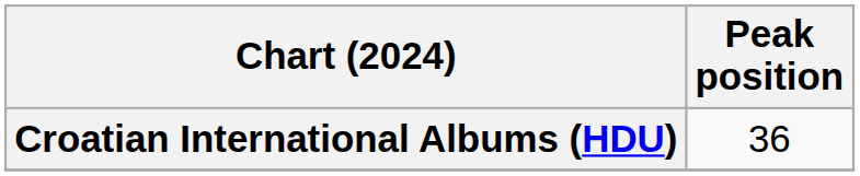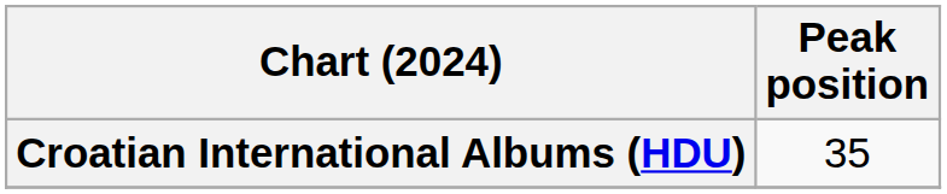Croatian International Albums (HDU) | Peak position: 36 -> 35
